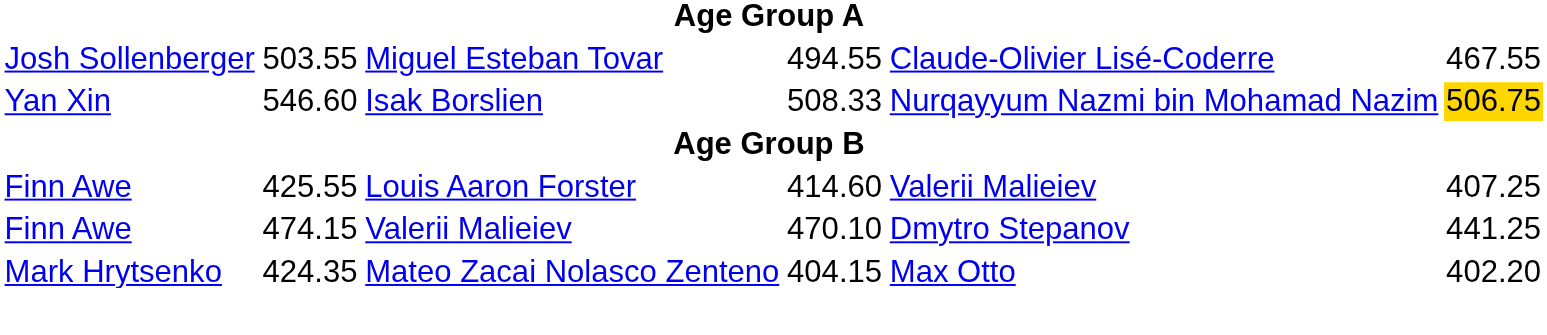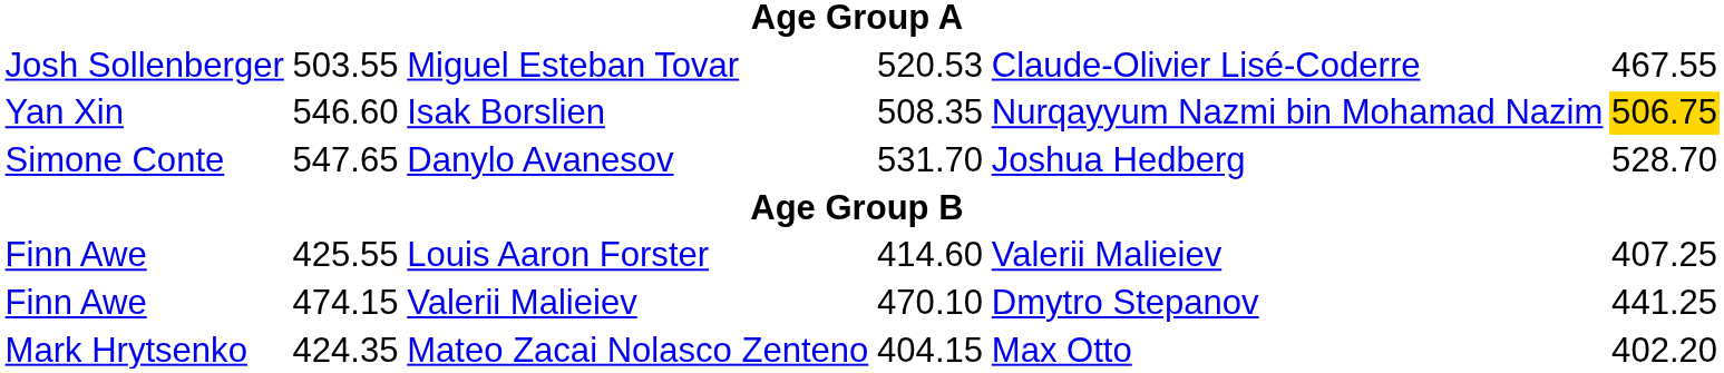Miguel Esteban Tovar | column 5: 494.55 -> 520.53
Isak Borslien | column 5: 508.33 -> 508.35
+ row: Simone Conte | 547.65 | Danylo Avanesov | 531.70 | Joshua Hedberg | 528.70
